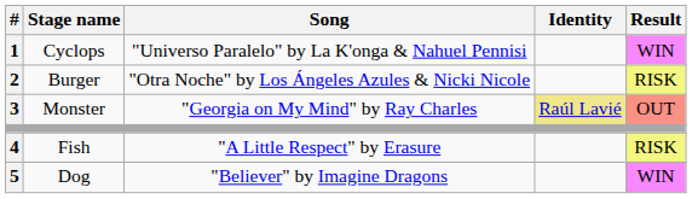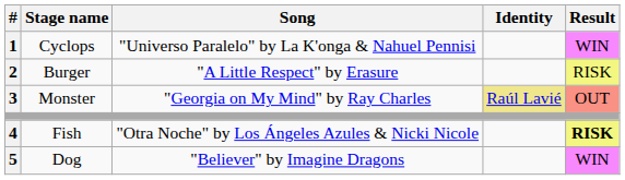Burger | Song: "Otra Noche" by Los Ángeles Azules & Nicki Nicole -> "A Little Respect" by Erasure
Fish | Song: "A Little Respect" by Erasure -> "Otra Noche" by Los Ángeles Azules & Nicki Nicole
Fish | Result: normal -> bold
